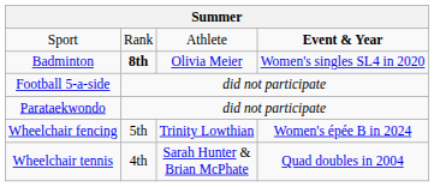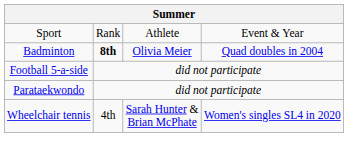Sport | column 4: bold -> normal
Badminton | column 4: Women's singles SL4 in 2020 -> Quad doubles in 2004
- row: Wheelchair fencing | 5th | Trinity Lowthian | Women's épée B in 2024
Wheelchair tennis | column 4: Quad doubles in 2004 -> Women's singles SL4 in 2020
